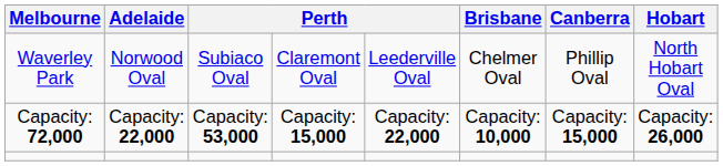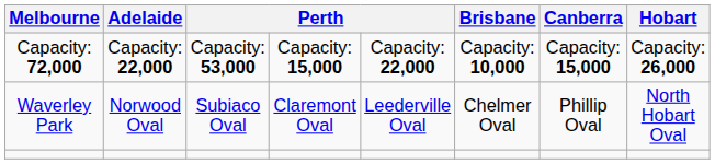rows swapped: Waverley Park <-> Capacity: 72,000
